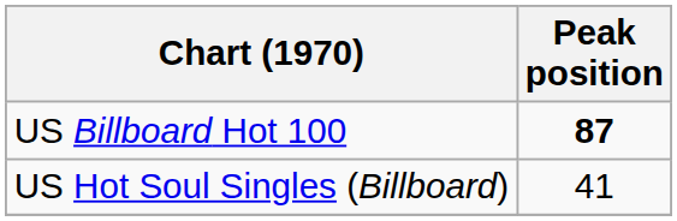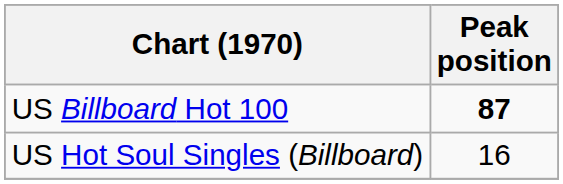US Hot Soul Singles (Billboard) | Peak position: 41 -> 16
